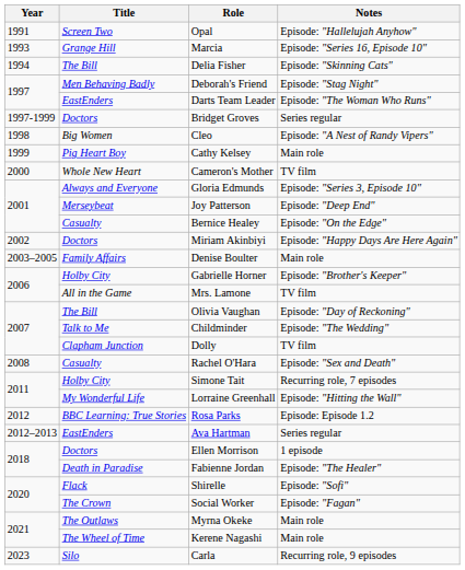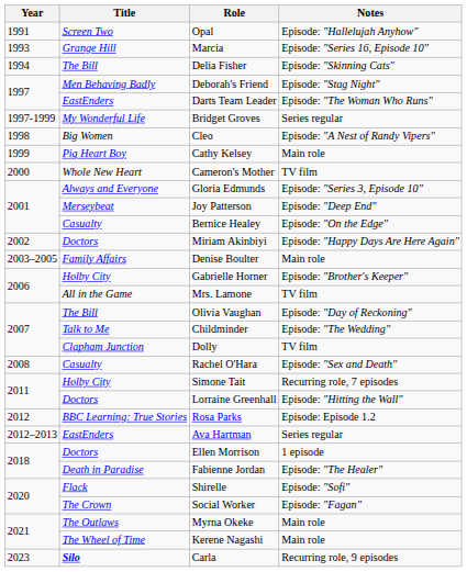Bridget Groves | Title: Doctors -> My Wonderful Life
Lorraine Greenhall | Title: My Wonderful Life -> Doctors
Carla | Title: normal -> bold
